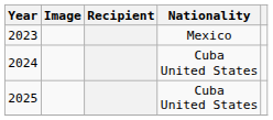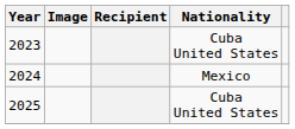2023 | Nationality: Mexico -> Cuba United States
2024 | Nationality: Cuba United States -> Mexico
